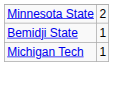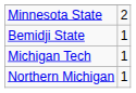+ row: Northern Michigan | 1
